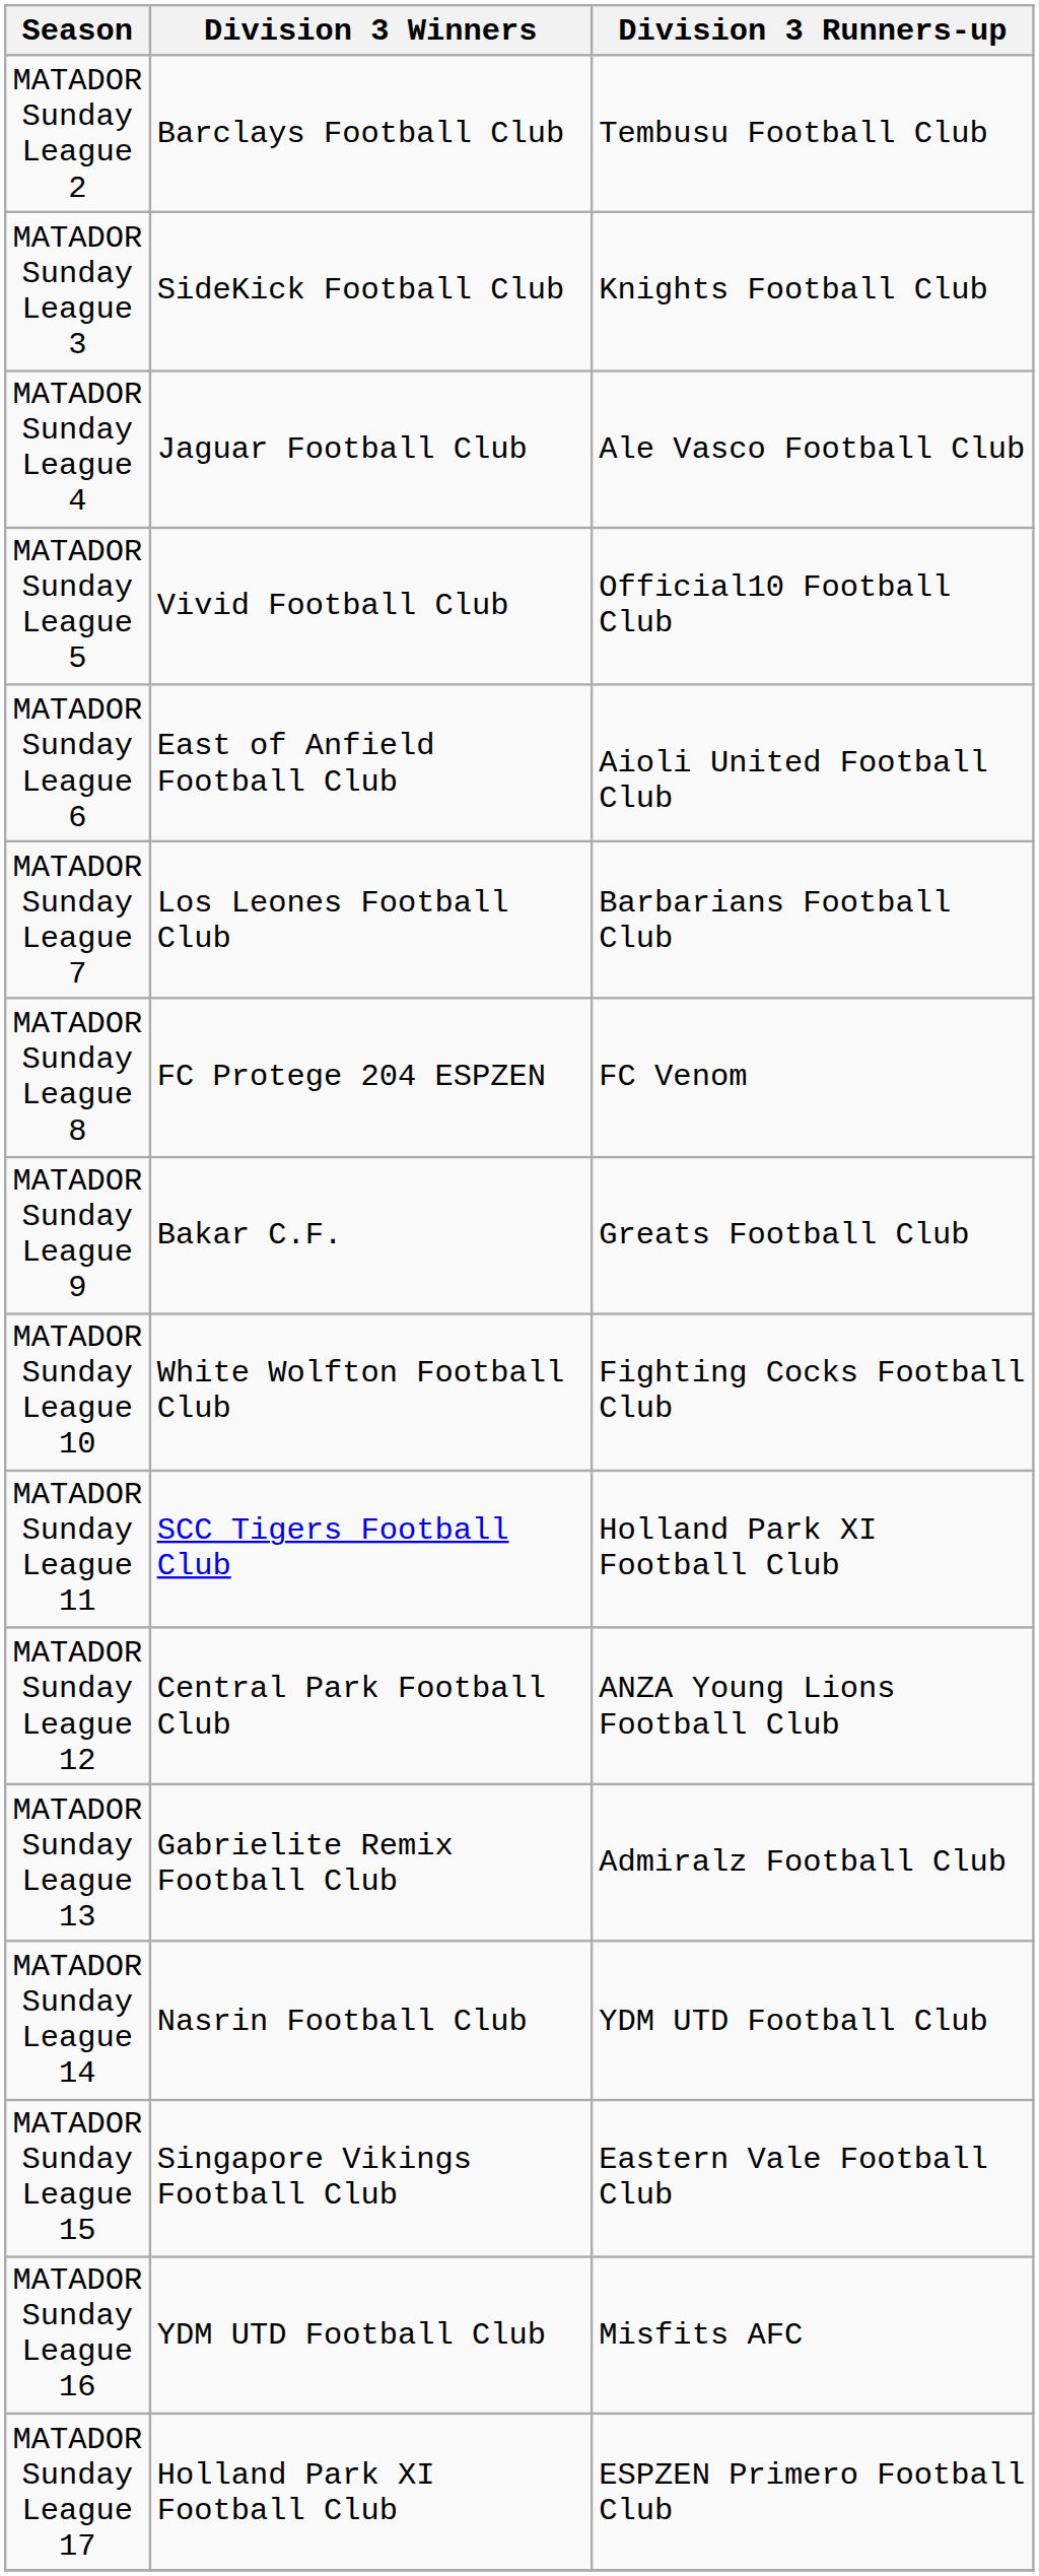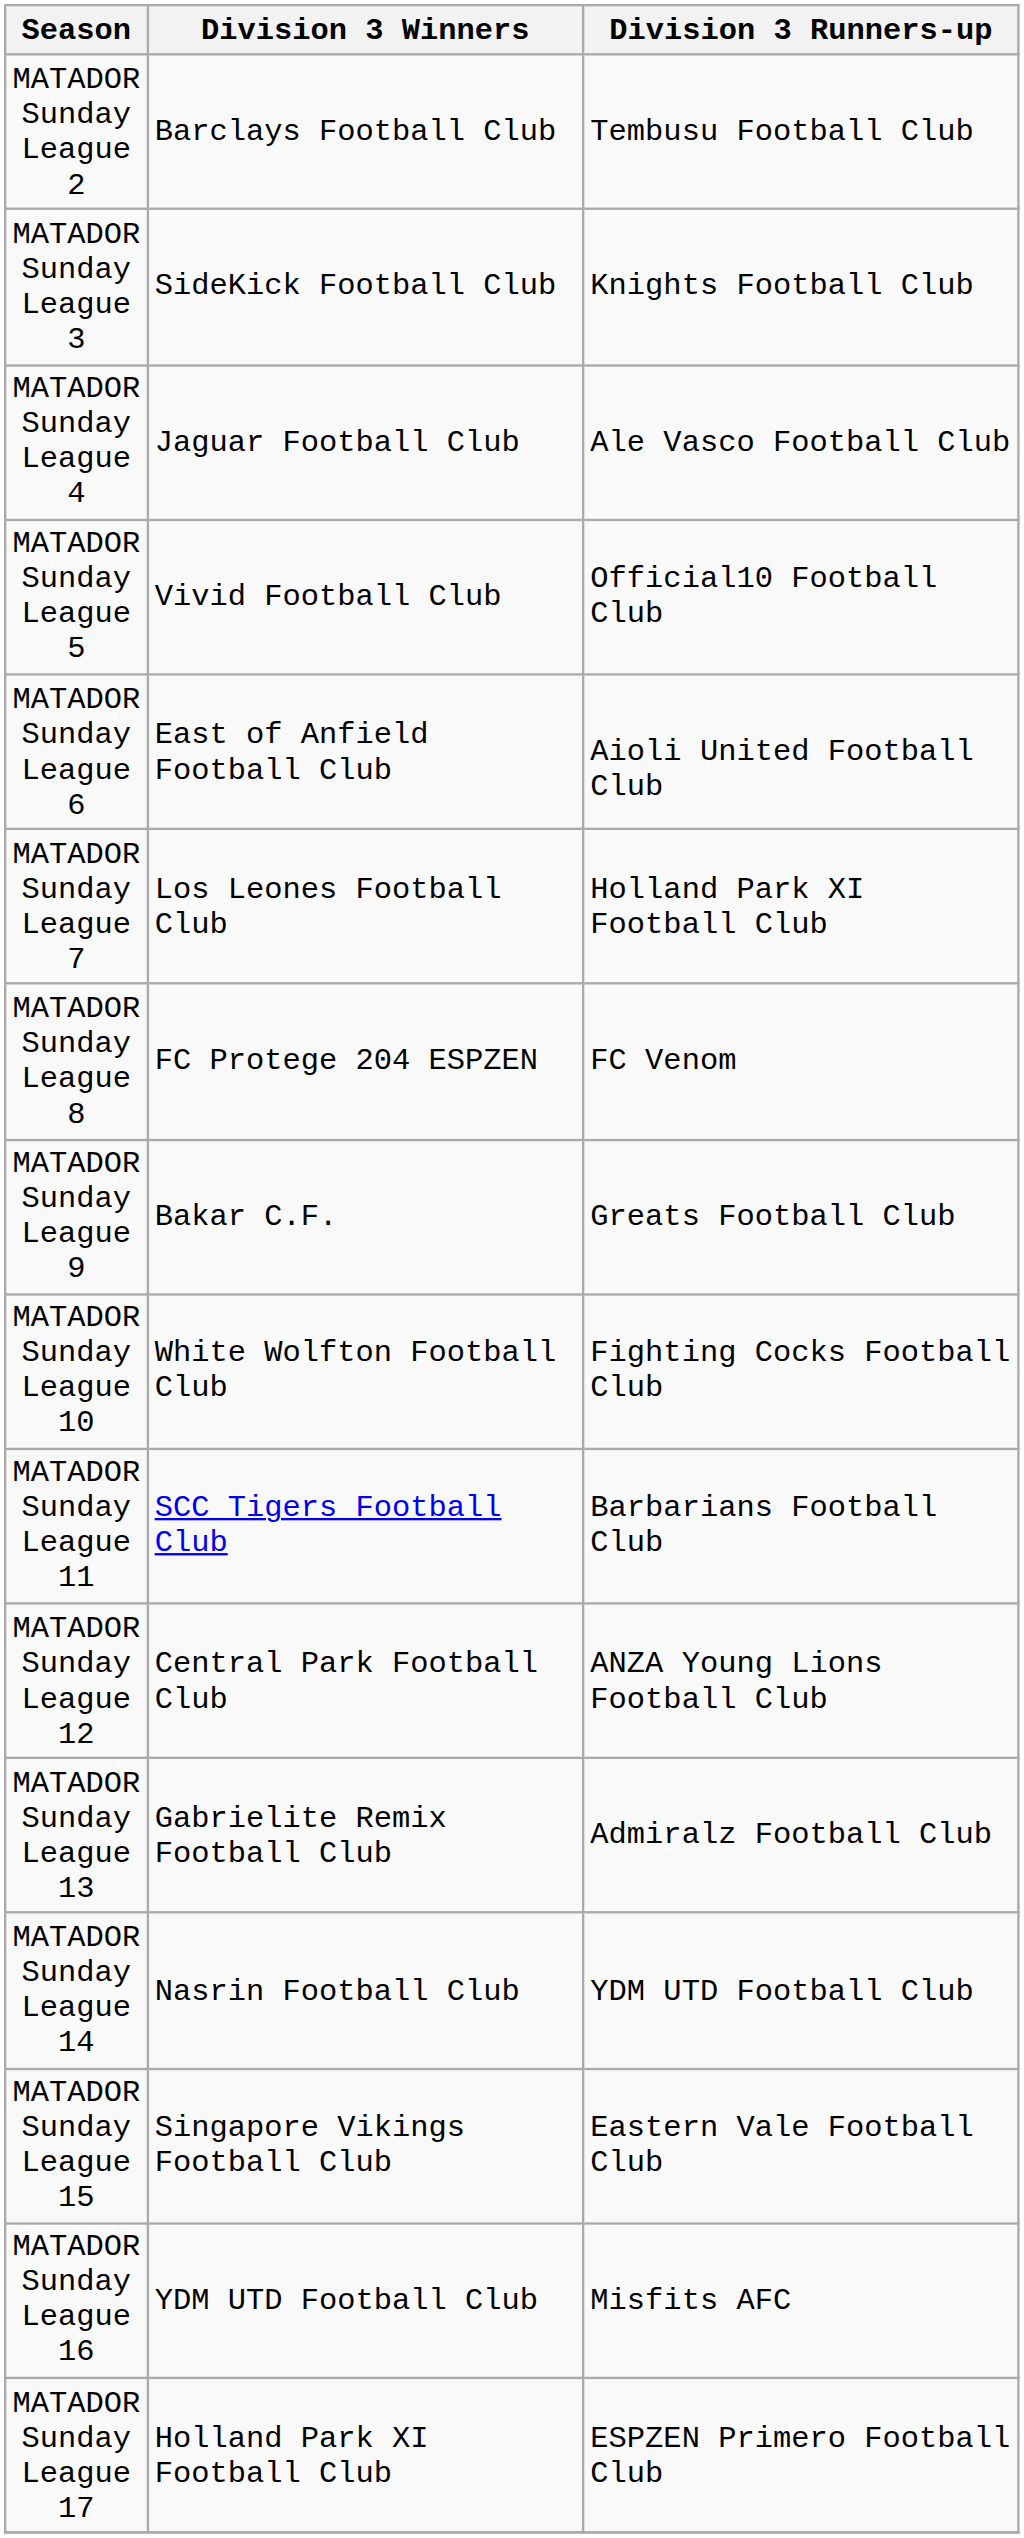MATADOR Sunday League 7 | Division 3 Runners-up: Barbarians Football Club -> Holland Park XI Football Club
MATADOR Sunday League 11 | Division 3 Runners-up: Holland Park XI Football Club -> Barbarians Football Club
